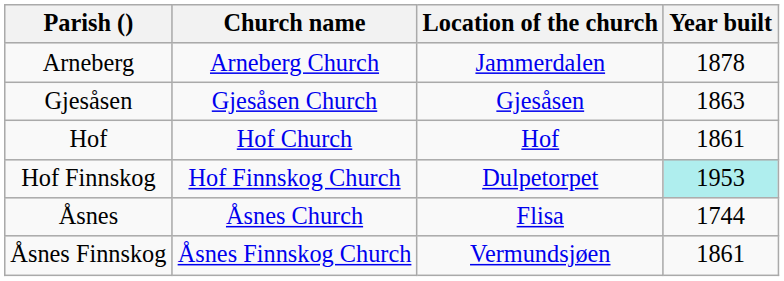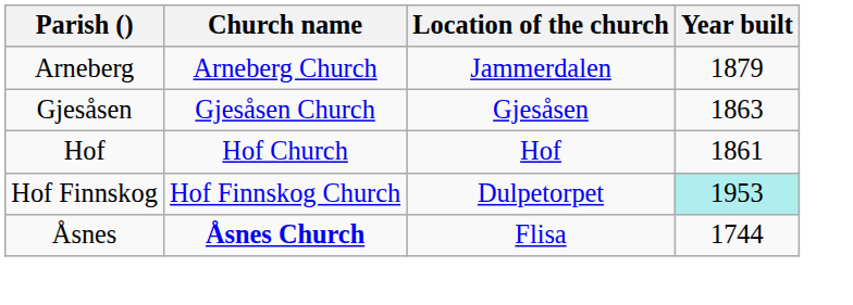Arneberg | Year built: 1878 -> 1879
Åsnes | Church name: normal -> bold
- row: Åsnes Finnskog | Åsnes Finnskog Church | Vermundsjøen | 1861
